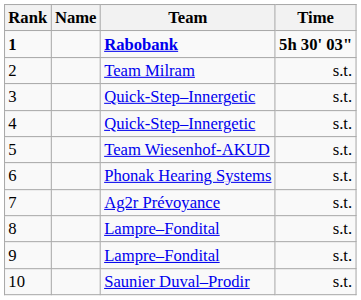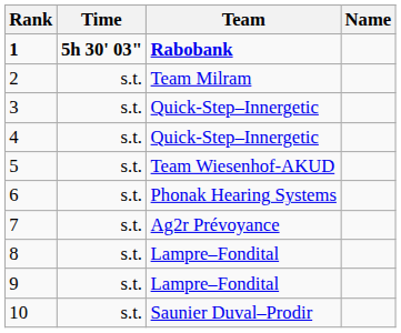columns swapped: Name <-> Time
